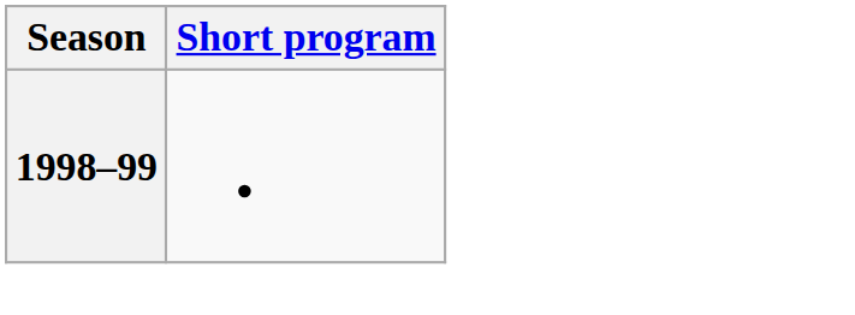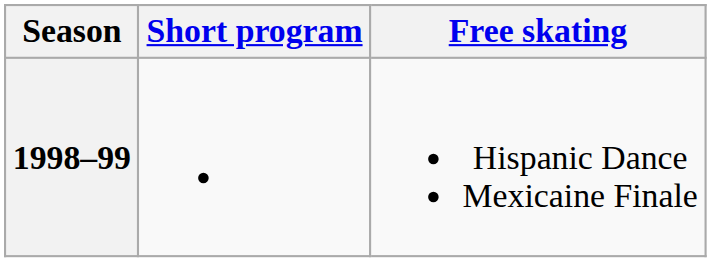+ column: Free skating | Hispanic Dance Mexicaine Finale
